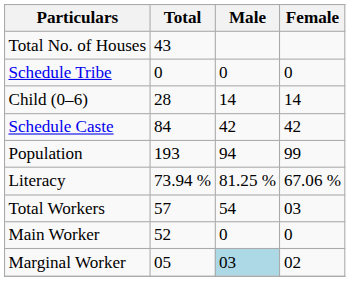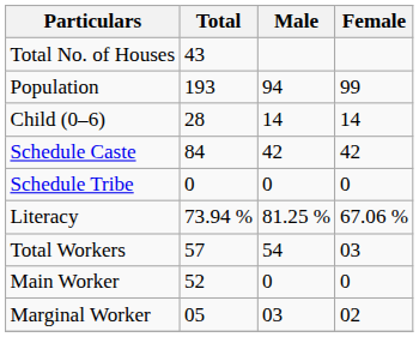rows swapped: Population <-> Schedule Tribe
Marginal Worker | Male: lightblue background -> no background
